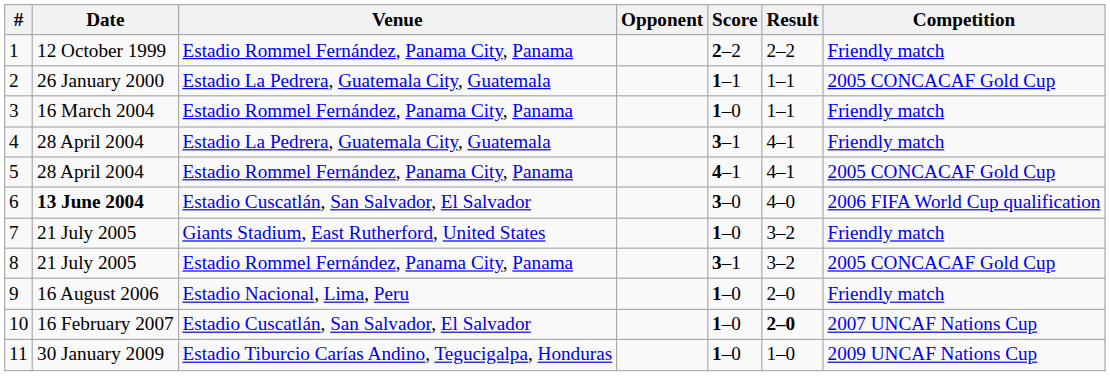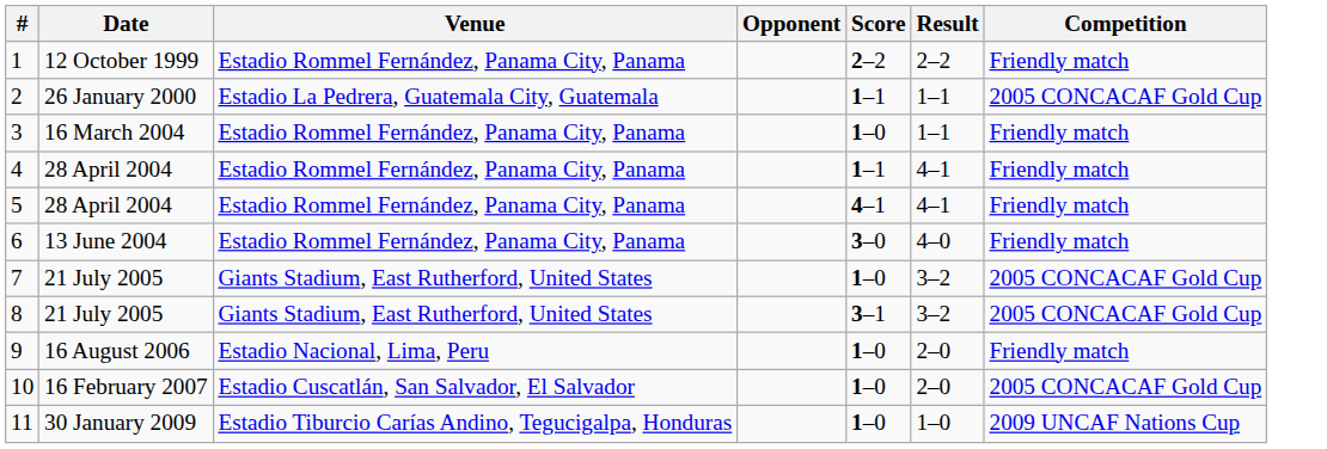4 | Venue: Estadio La Pedrera, Guatemala City, Guatemala -> Estadio Rommel Fernández, Panama City, Panama
4 | Score: 3–1 -> 1–1
5 | Competition: 2005 CONCACAF Gold Cup -> Friendly match
6 | Date: bold -> normal
6 | Venue: Estadio Cuscatlán, San Salvador, El Salvador -> Estadio Rommel Fernández, Panama City, Panama
6 | Competition: 2006 FIFA World Cup qualification -> Friendly match
7 | Competition: Friendly match -> 2005 CONCACAF Gold Cup
8 | Venue: Estadio Rommel Fernández, Panama City, Panama -> Giants Stadium, East Rutherford, United States
10 | Result: bold -> normal
10 | Competition: 2007 UNCAF Nations Cup -> 2005 CONCACAF Gold Cup
